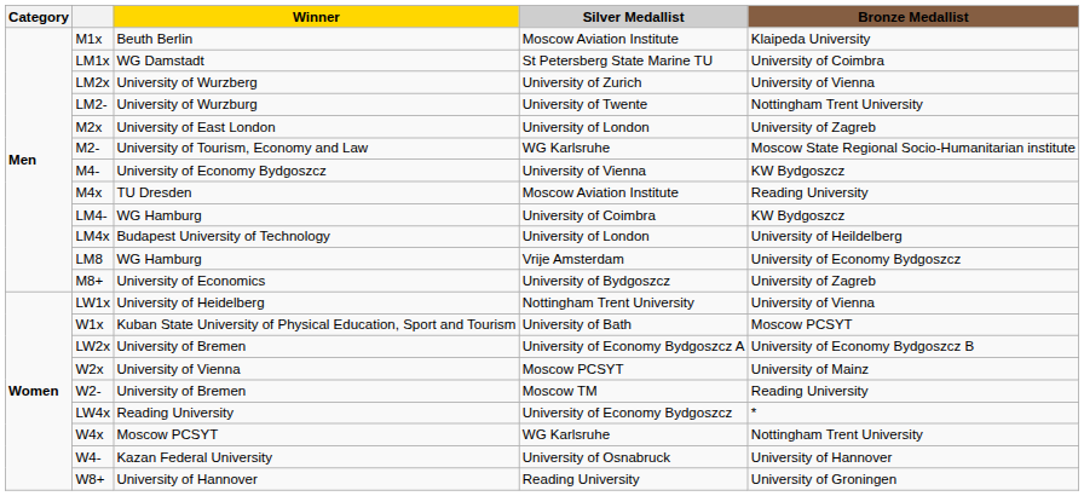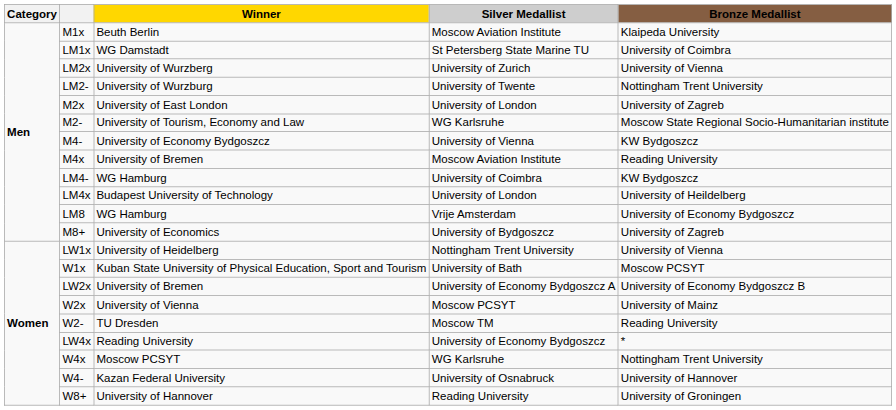M4x | Winner: TU Dresden -> University of Bremen
W2- | Winner: University of Bremen -> TU Dresden
